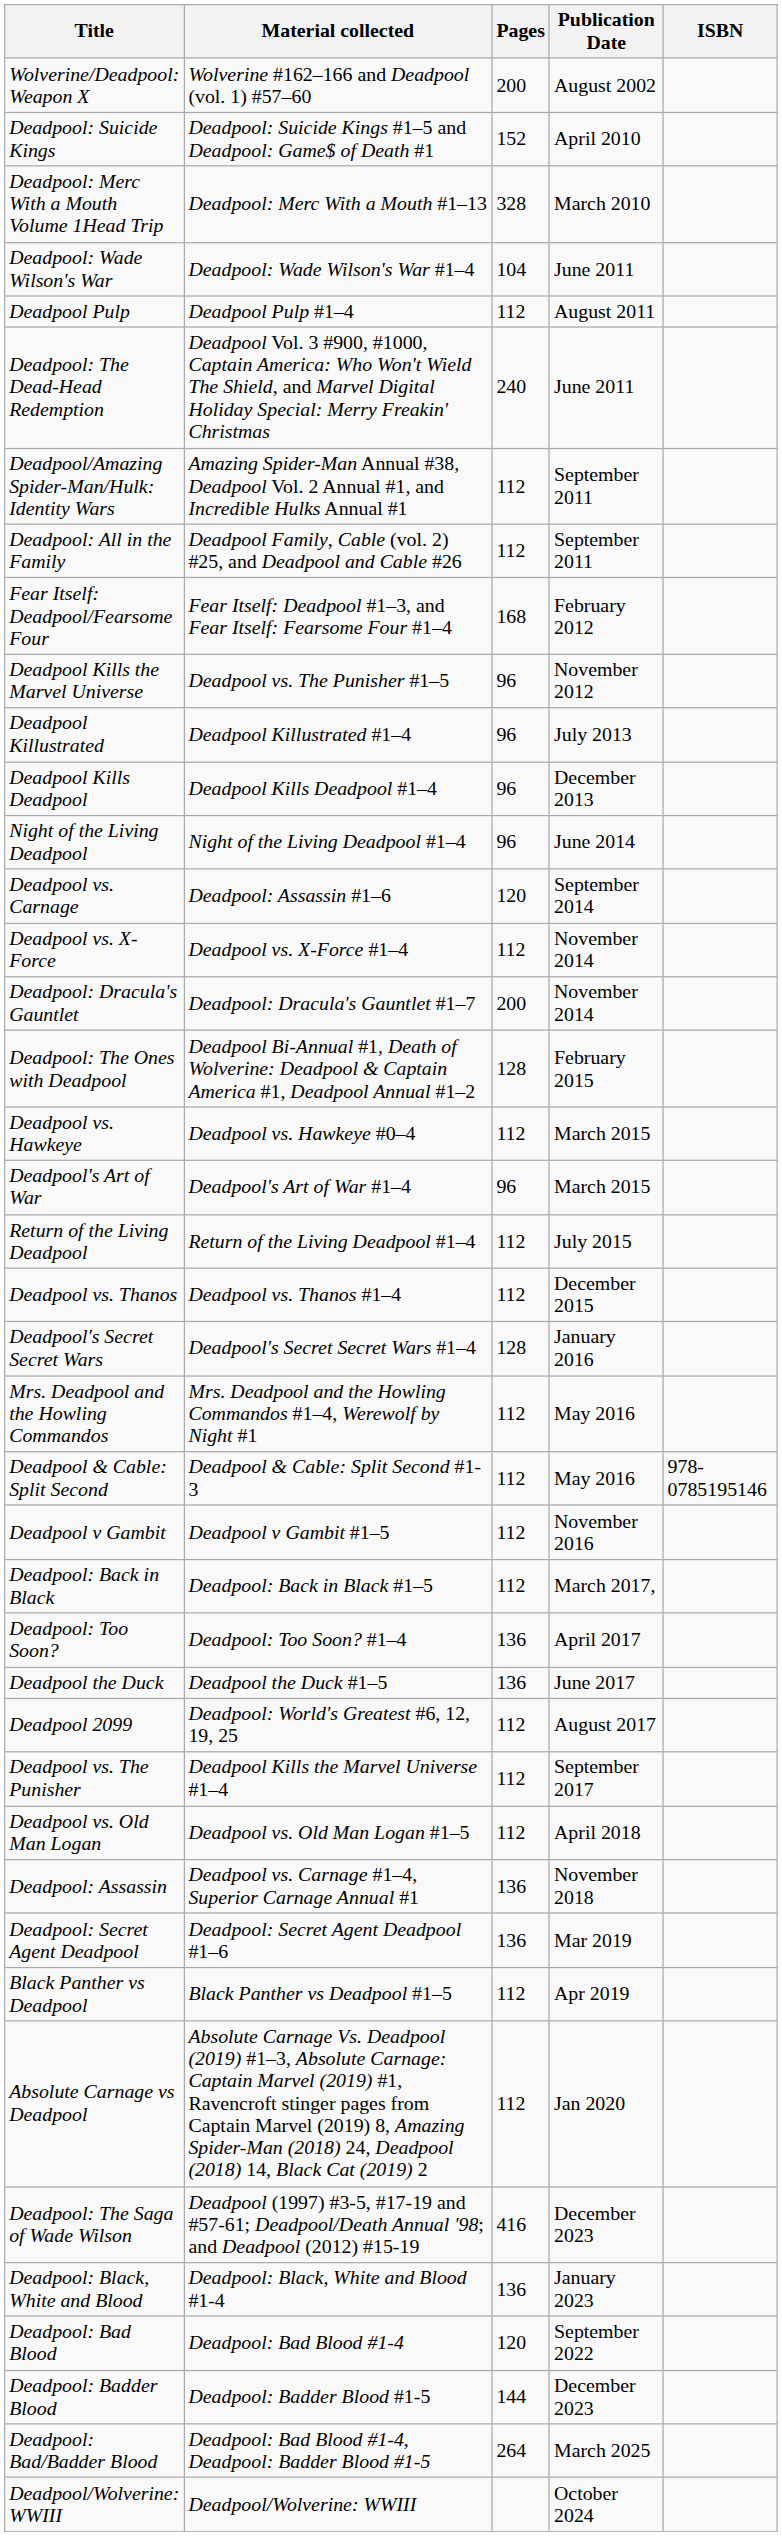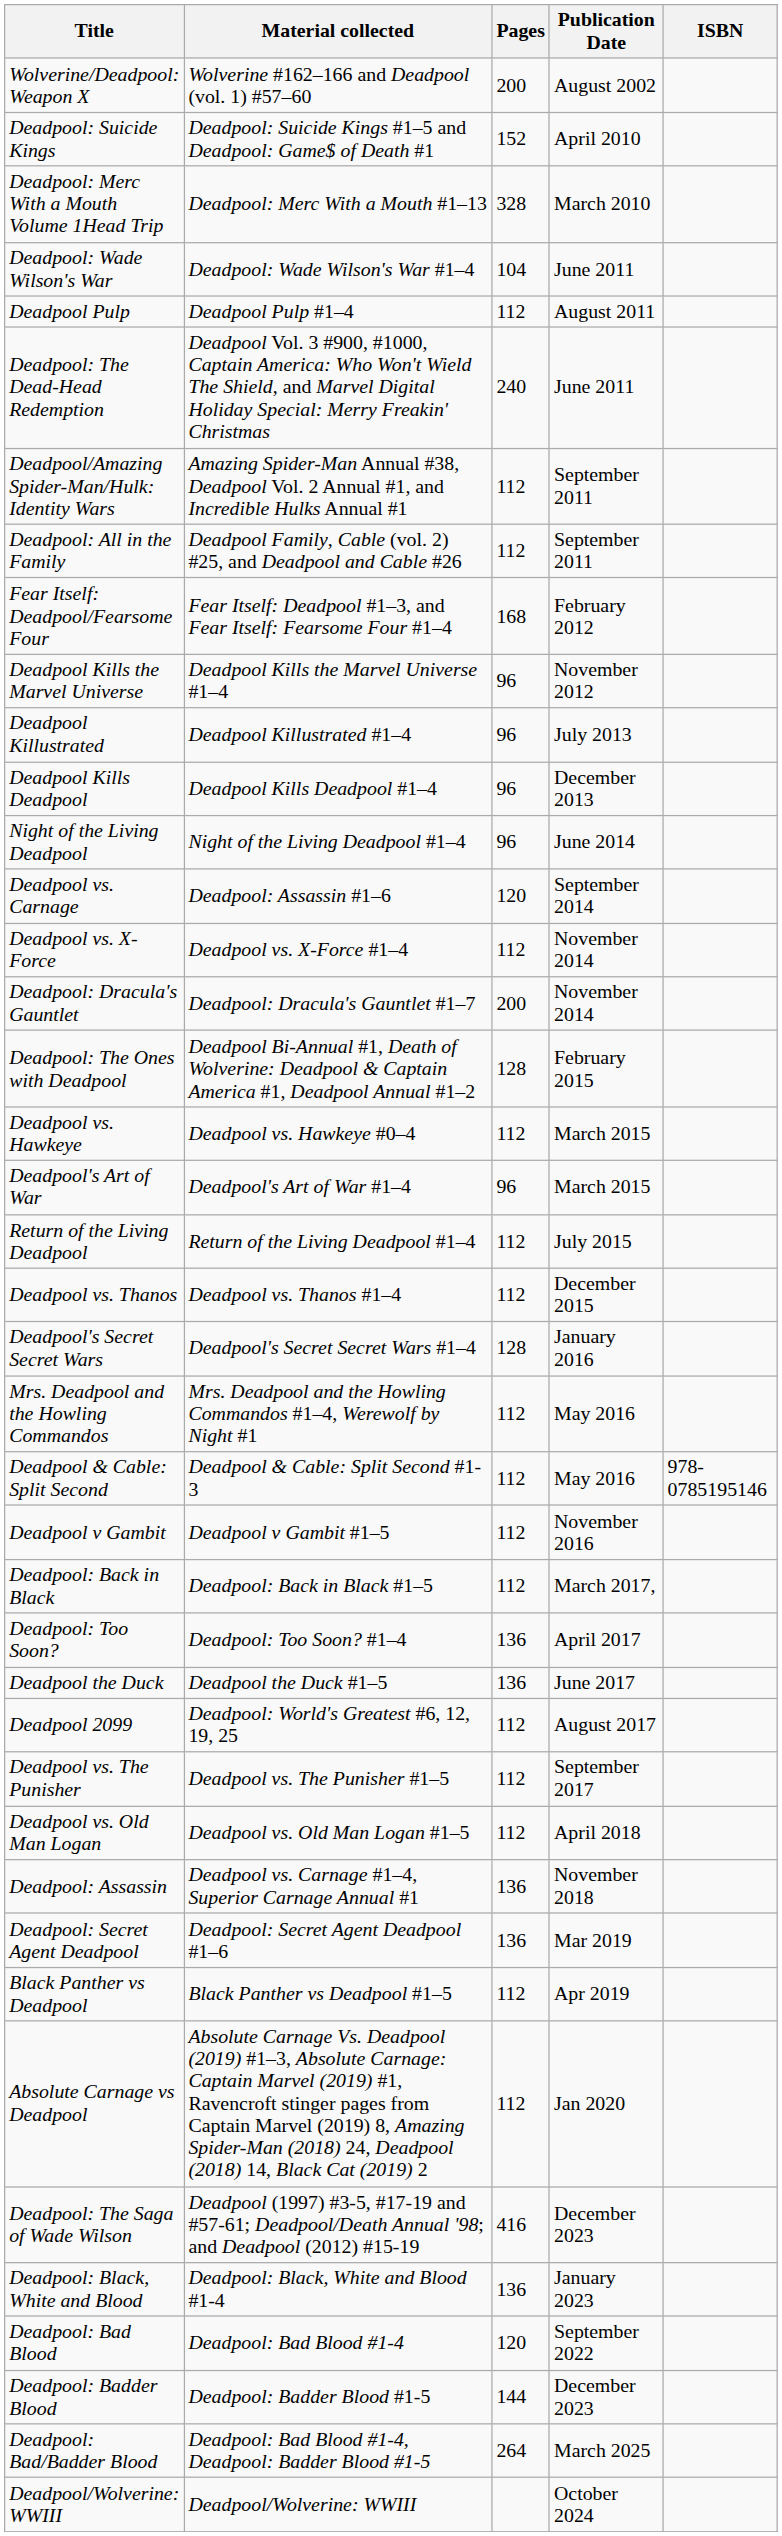Deadpool Kills the Marvel Universe | Material collected: Deadpool vs. The Punisher #1–5 -> Deadpool Kills the Marvel Universe #1–4
Deadpool vs. The Punisher | Material collected: Deadpool Kills the Marvel Universe #1–4 -> Deadpool vs. The Punisher #1–5
